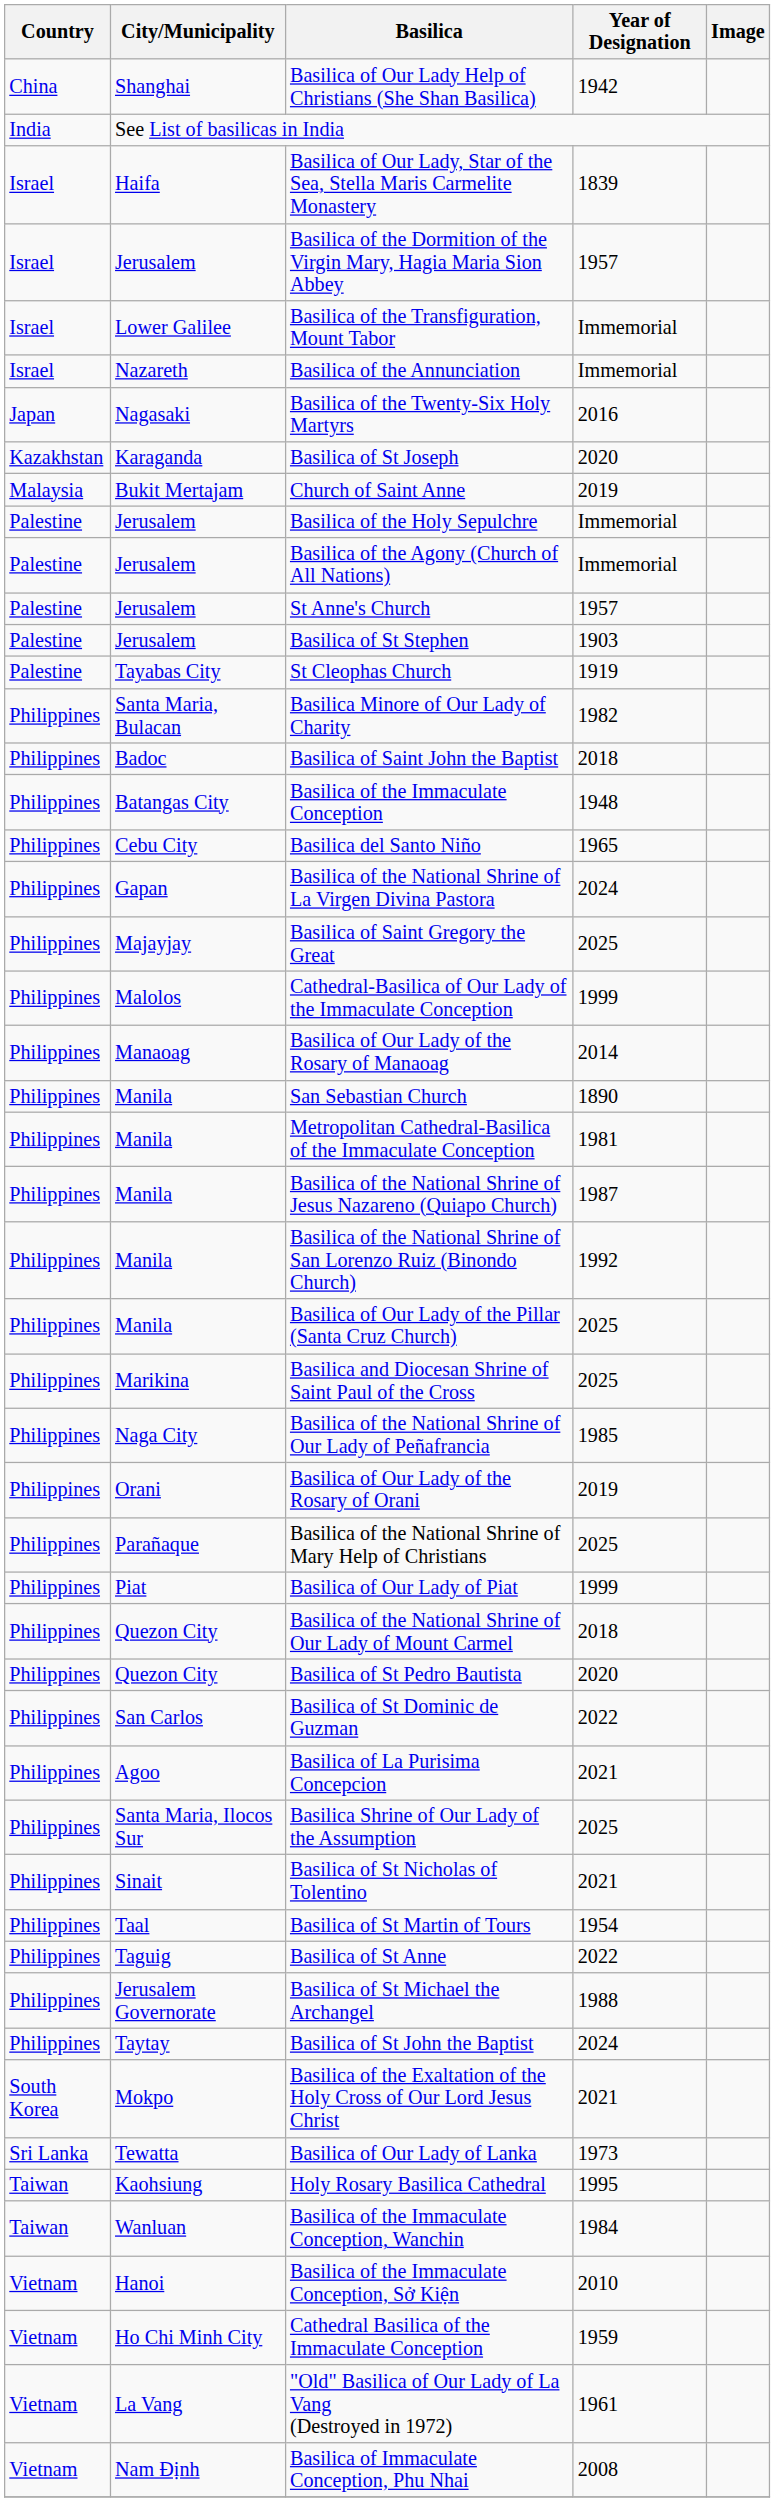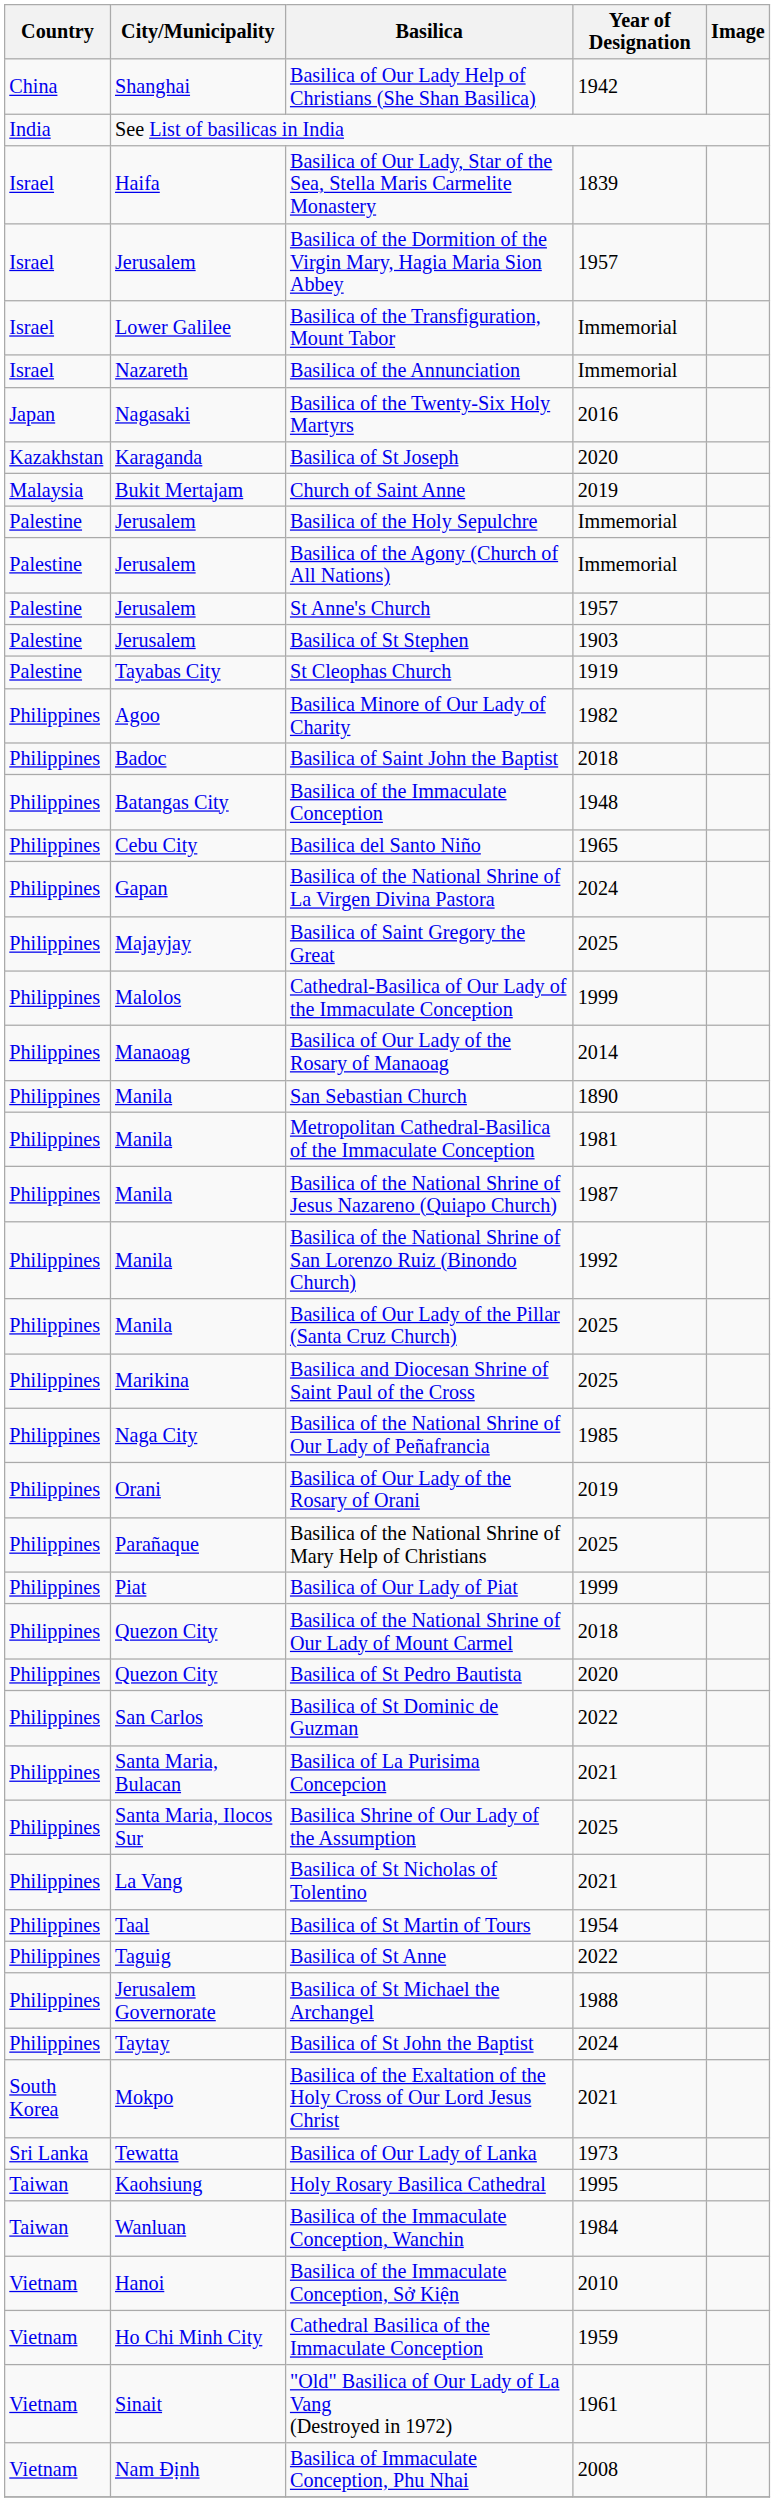Basilica Minore of Our Lady of Charity | City/Municipality: Santa Maria, Bulacan -> Agoo
Basilica of La Purisima Concepcion | City/Municipality: Agoo -> Santa Maria, Bulacan
Basilica of St Nicholas of Tolentino | City/Municipality: Sinait -> La Vang
"Old" Basilica of Our Lady of La Vang (Destroyed in 1972) | City/Municipality: La Vang -> Sinait
